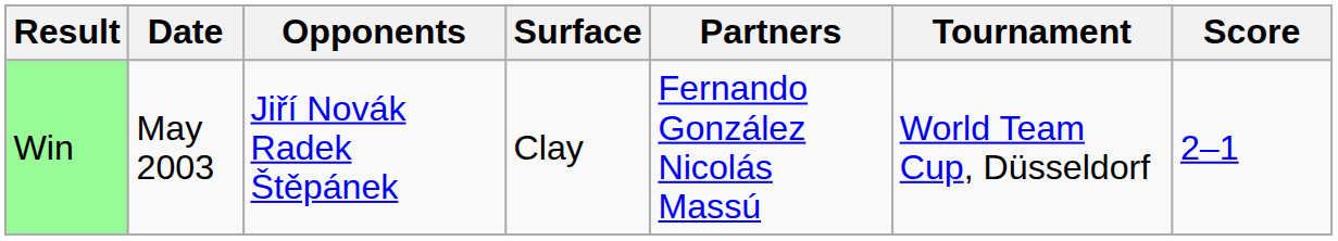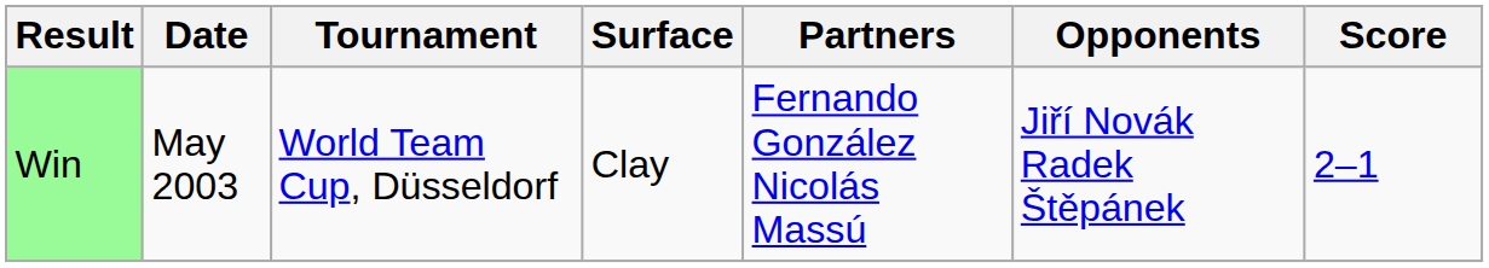columns swapped: Tournament <-> Opponents
